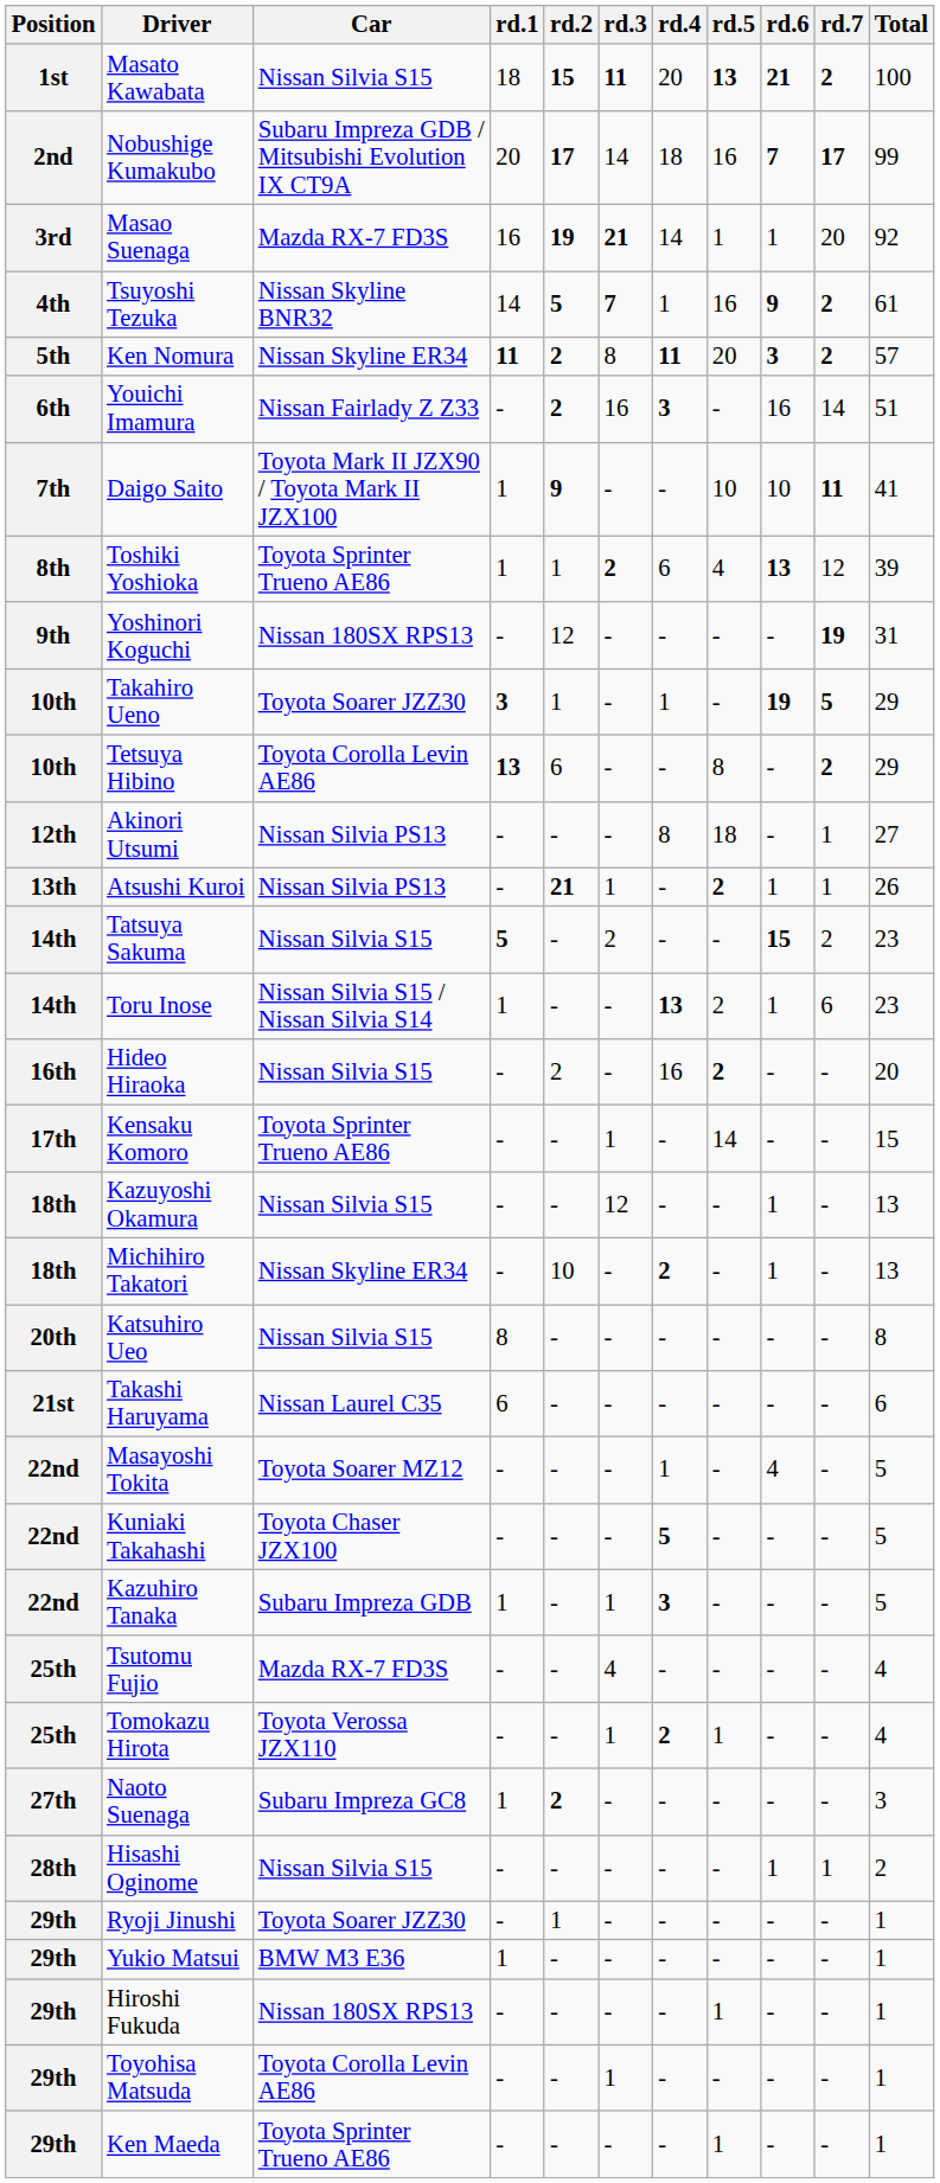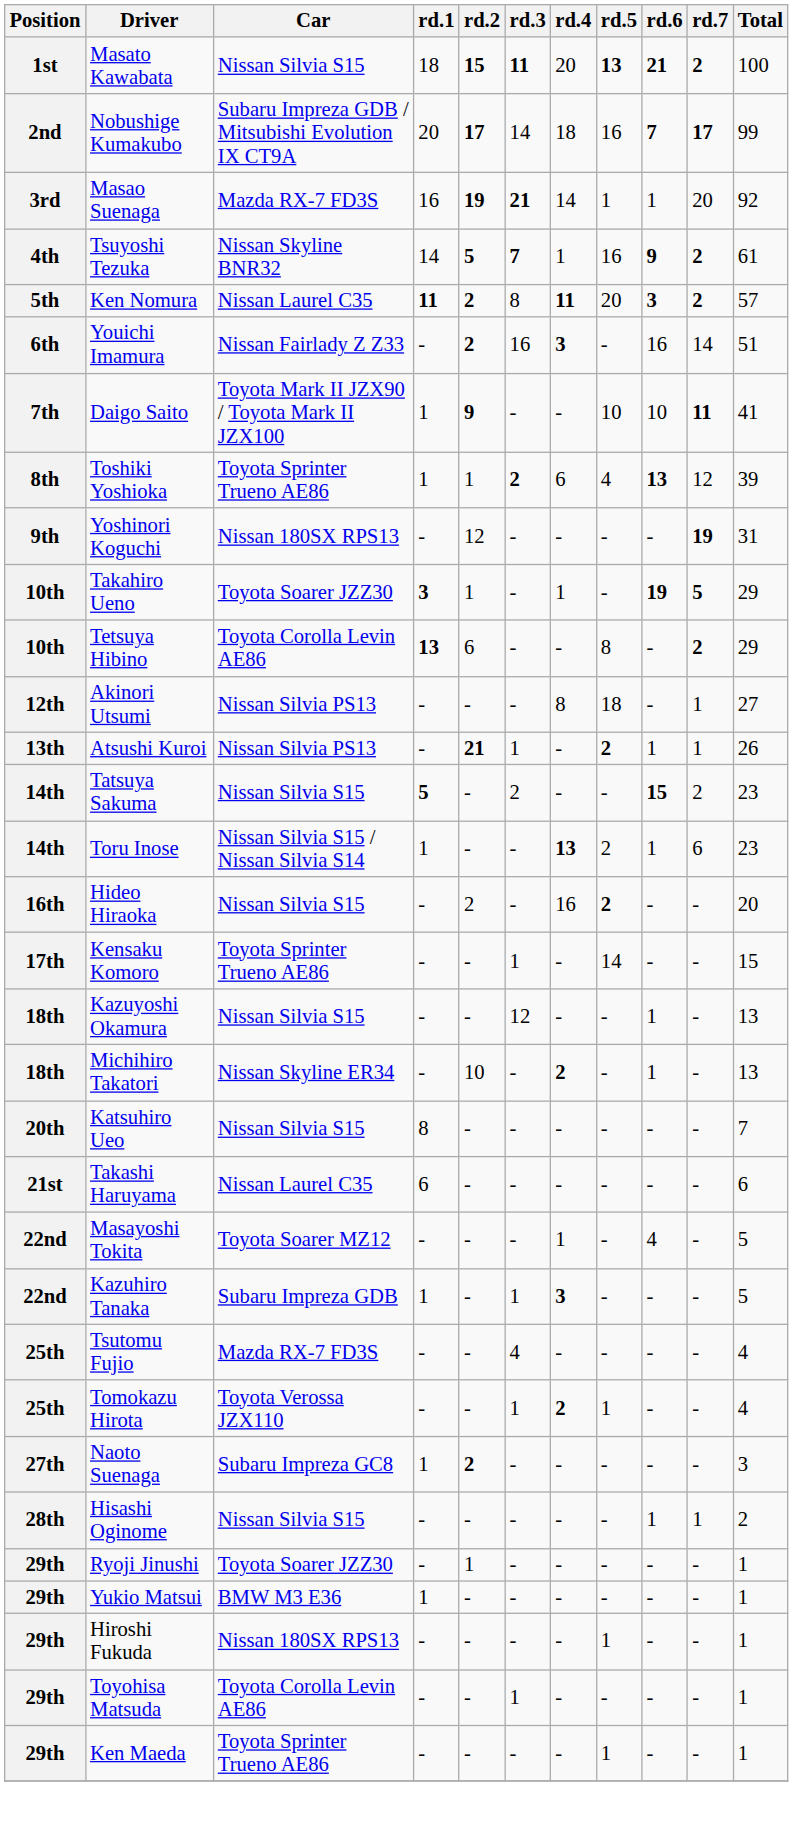Ken Nomura | Car: Nissan Skyline ER34 -> Nissan Laurel C35
Katsuhiro Ueo | Total: 8 -> 7
- row: 22nd | Kuniaki Takahashi | Toyota Chaser JZX100 | - | - | - | 5 | - | - | - | 5
